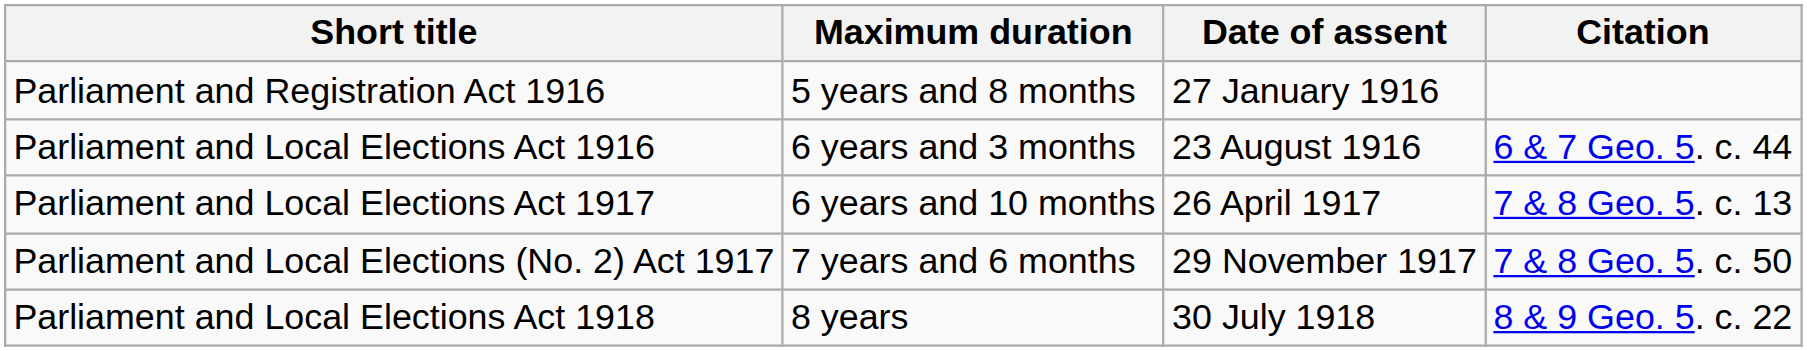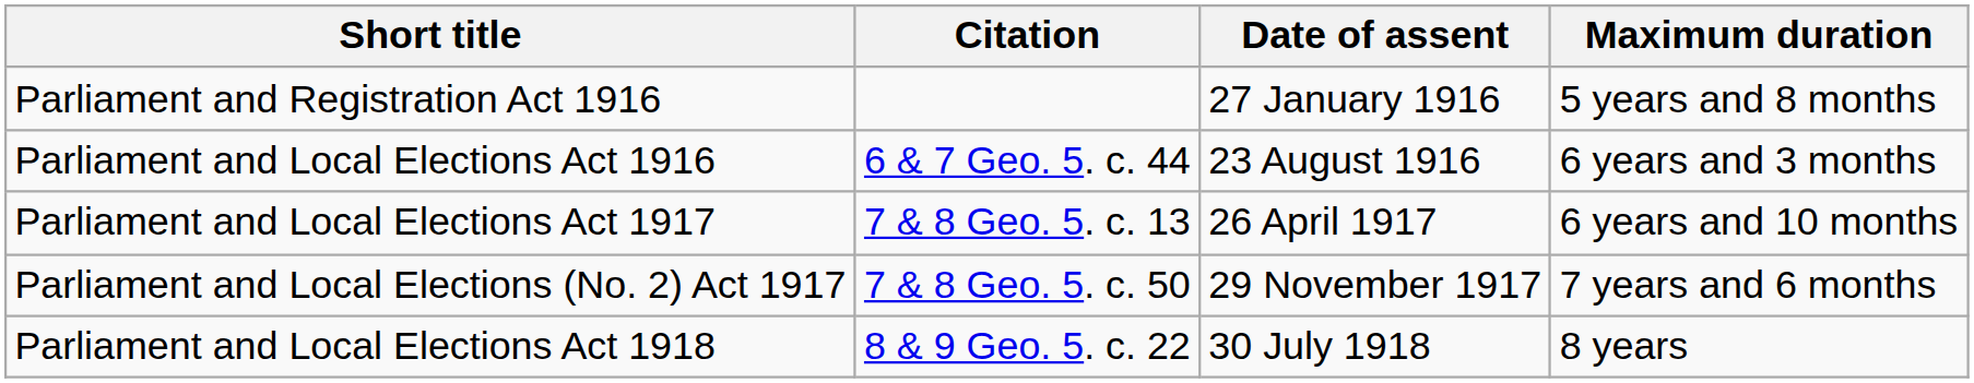columns swapped: Citation <-> Maximum duration
